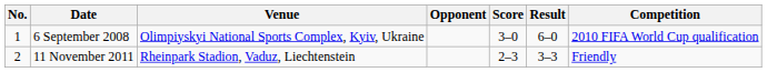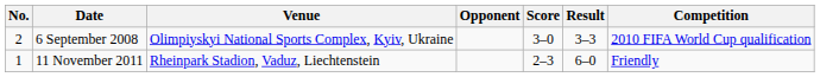6 September 2008 | No.: 1 -> 2
6 September 2008 | Result: 6–0 -> 3–3
11 November 2011 | No.: 2 -> 1
11 November 2011 | Result: 3–3 -> 6–0
